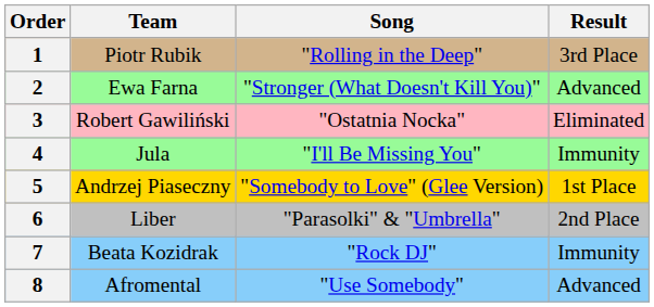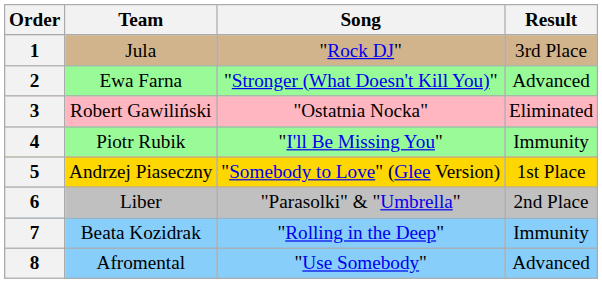1 | Team: Piotr Rubik -> Jula
1 | Song: "Rolling in the Deep" -> "Rock DJ"
4 | Team: Jula -> Piotr Rubik
7 | Song: "Rock DJ" -> "Rolling in the Deep"
